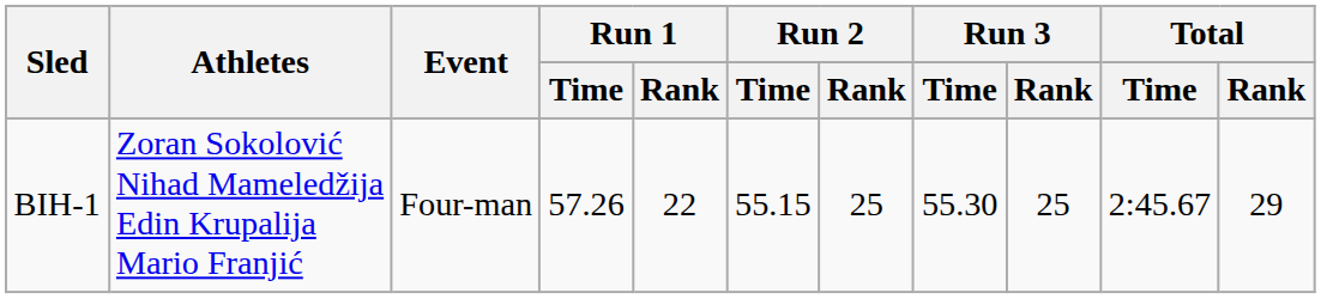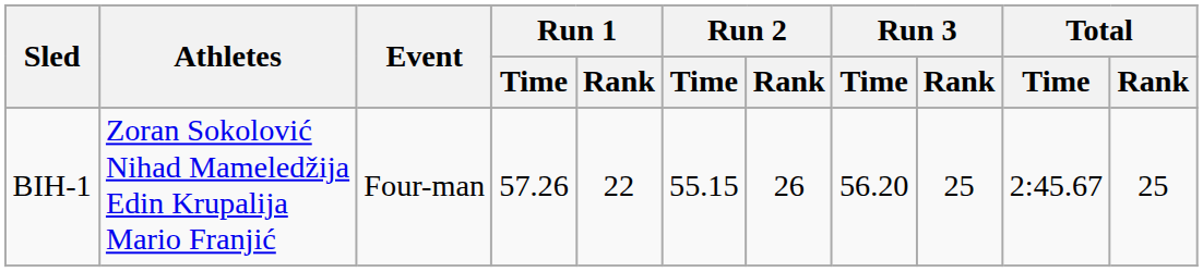BIH-1 | Run 2 / Rank: 25 -> 26
BIH-1 | Run 3 / Time: 55.30 -> 56.20
BIH-1 | Total / Rank: 29 -> 25
